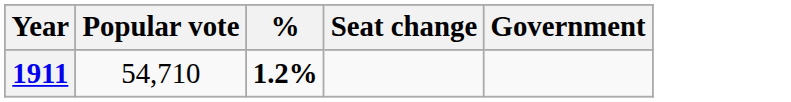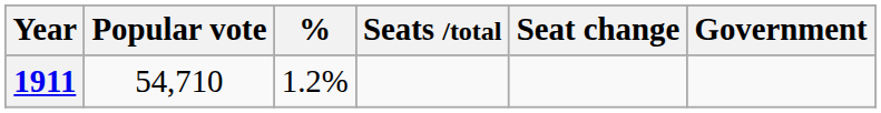+ column: Seats /total
1911 | %: bold -> normal
